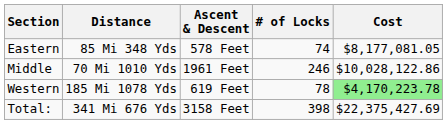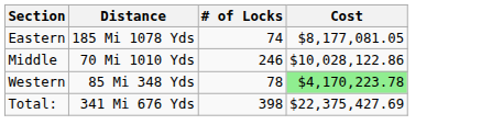- column: Ascent & Descent | 578 Feet | 1961 Feet | 619 Feet | 3158 Feet
Eastern | Distance: 85 Mi 348 Yds -> 185 Mi 1078 Yds
Western | Distance: 185 Mi 1078 Yds -> 85 Mi 348 Yds
